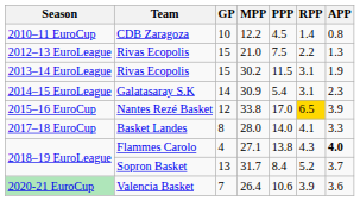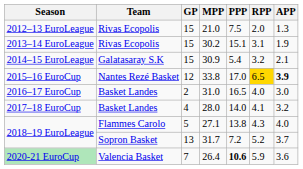- row: 2010–11 EuroCup | CDB Zaragoza | 10 | 12.2 | 4.5 | 1.4 | 0.8
2012–13 EuroLeague | RPP: 2.2 -> 2.0
2013–14 EuroLeague | PPP: 11.5 -> 15.1
2014–15 EuroLeague | GP: 14 -> 15
2014–15 EuroLeague | RPP: 3.1 -> 3.2
2014–15 EuroLeague | APP: 2.3 -> 2.1
2015–16 EuroCup | APP: normal -> bold
+ row: 2016–17 EuroCup | Basket Landes | 2 | 31.0 | 16.5 | 4.0 | 3.0
2017–18 EuroCup | GP: 8 -> 4
2017–18 EuroCup | APP: 3.3 -> 3.2
2018–19 EuroLeague / 27.1 | GP: 4 -> 5
2018–19 EuroLeague / 27.1 | APP: bold -> normal
2018–19 EuroLeague / 31.7 | PPP: 8.4 -> 7.2
2020-21 EuroCup | PPP: normal -> bold
2020-21 EuroCup | RPP: 3.9 -> 5.9
